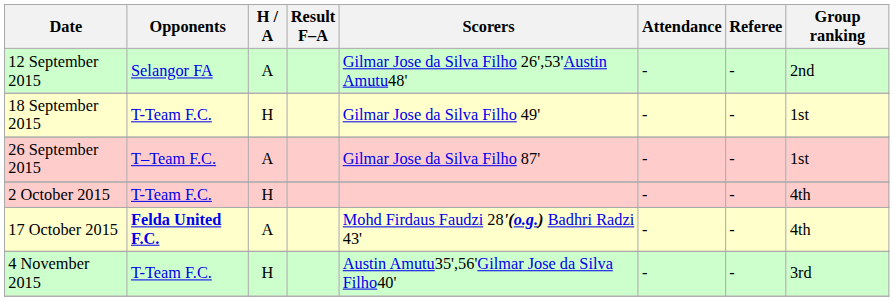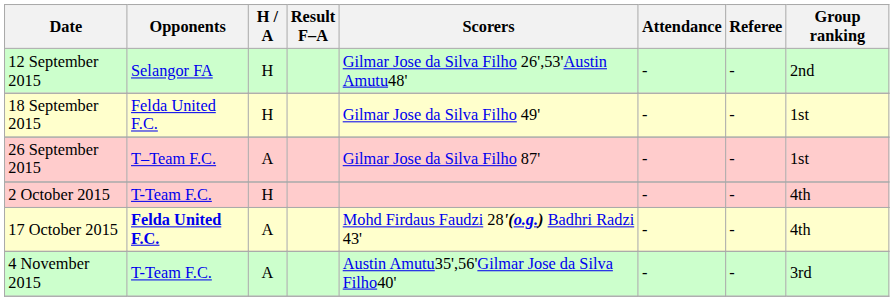12 September 2015 | H / A: A -> H
18 September 2015 | Opponents: T-Team F.C. -> Felda United F.C.
4 November 2015 | H / A: H -> A
